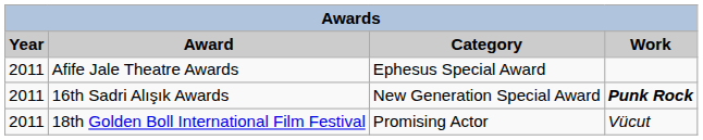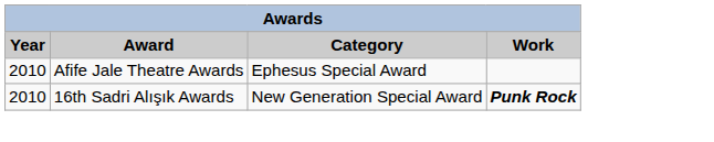Afife Jale Theatre Awards | Year: 2011 -> 2010
16th Sadri Alışık Awards | Year: 2011 -> 2010
- row: 2011 | 18th Golden Boll International Film Festival | Promising Actor | Vücut
